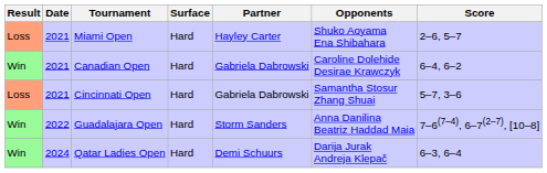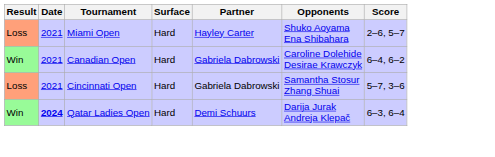- row: Win | 2022 | Guadalajara Open | Hard | Storm Sanders | Anna Danilina Beatriz Haddad Maia | 7–6(7–4), 6–7(2–7), [10–8]
Qatar Ladies Open | Date: normal -> bold
